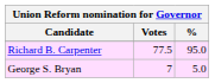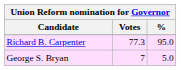Richard B. Carpenter | Votes: 77.5 -> 77.3
